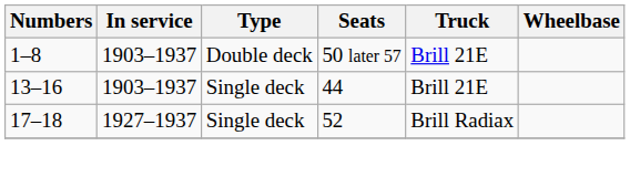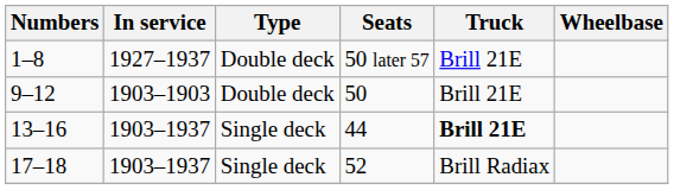1–8 | In service: 1903–1937 -> 1927–1937
+ row: 9–12 | 1903–1903 | Double deck | 50 | Brill 21E
13–16 | Truck: normal -> bold
17–18 | In service: 1927–1937 -> 1903–1937
